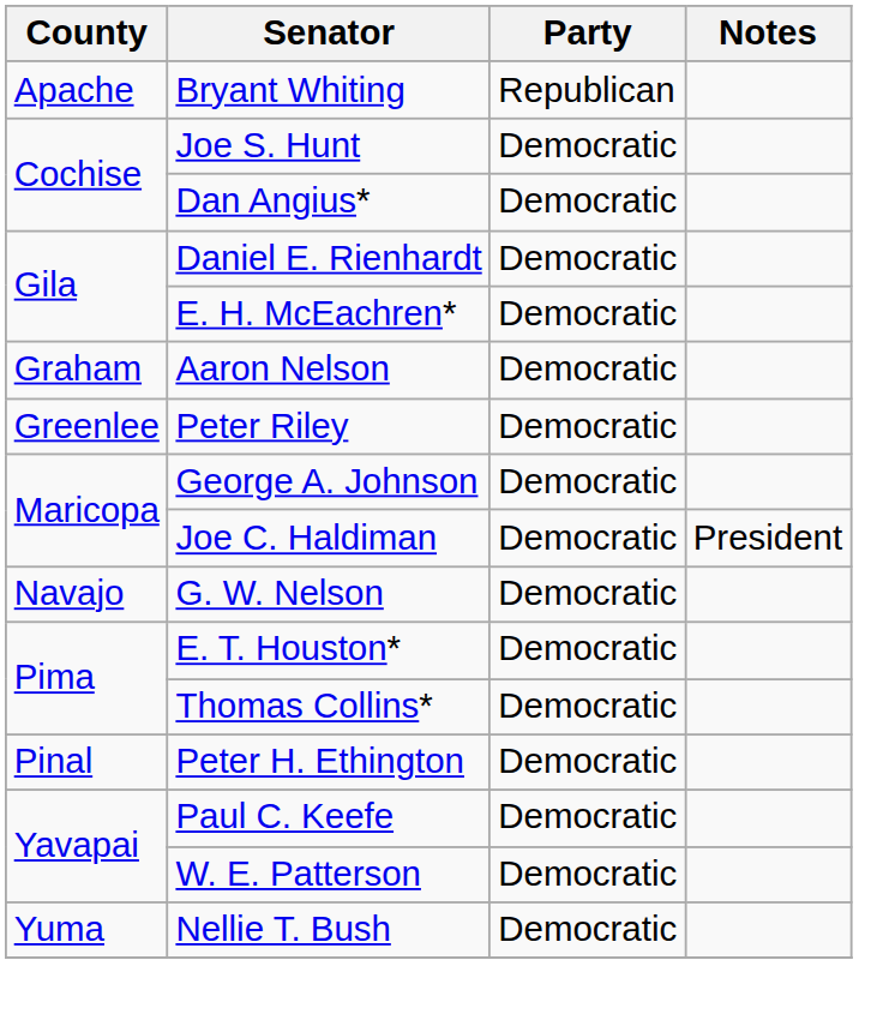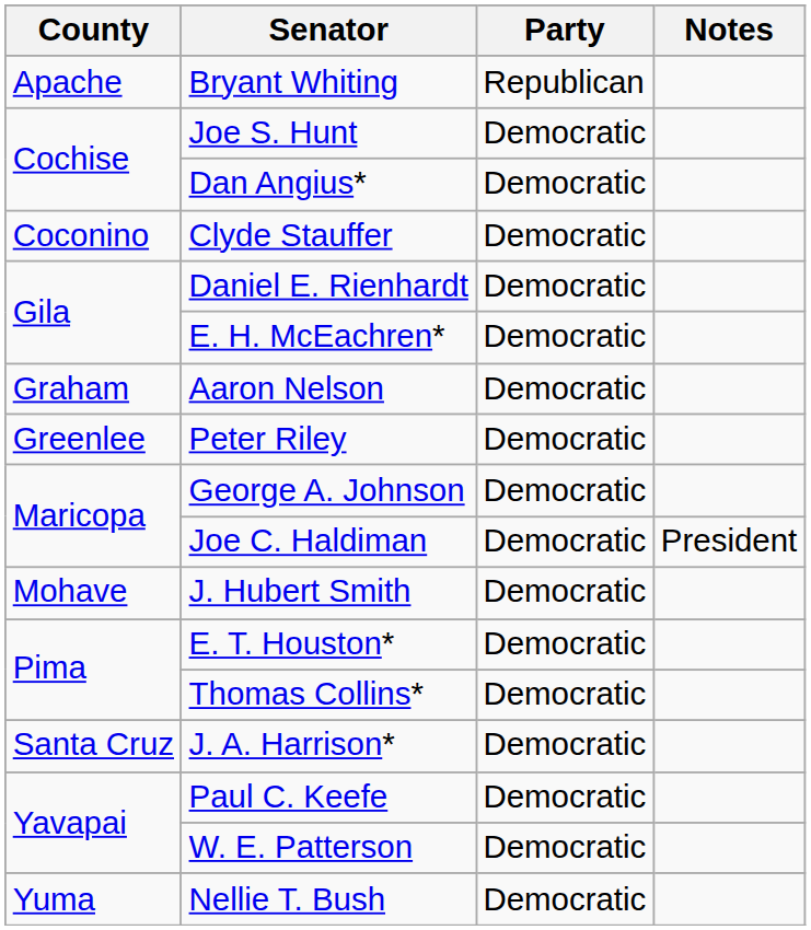+ row: Coconino | Clyde Stauffer | Democratic
+ row: Mohave | J. Hubert Smith | Democratic
- row: Navajo | G. W. Nelson | Democratic
- row: Pinal | Peter H. Ethington | Democratic
+ row: Santa Cruz | J. A. Harrison* | Democratic
